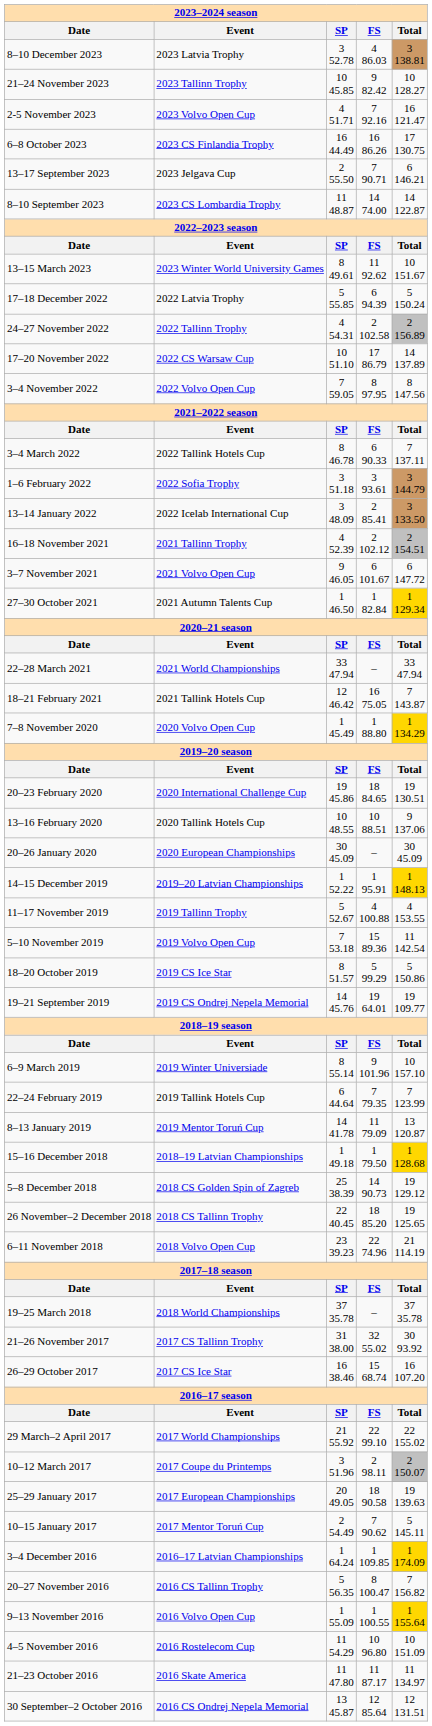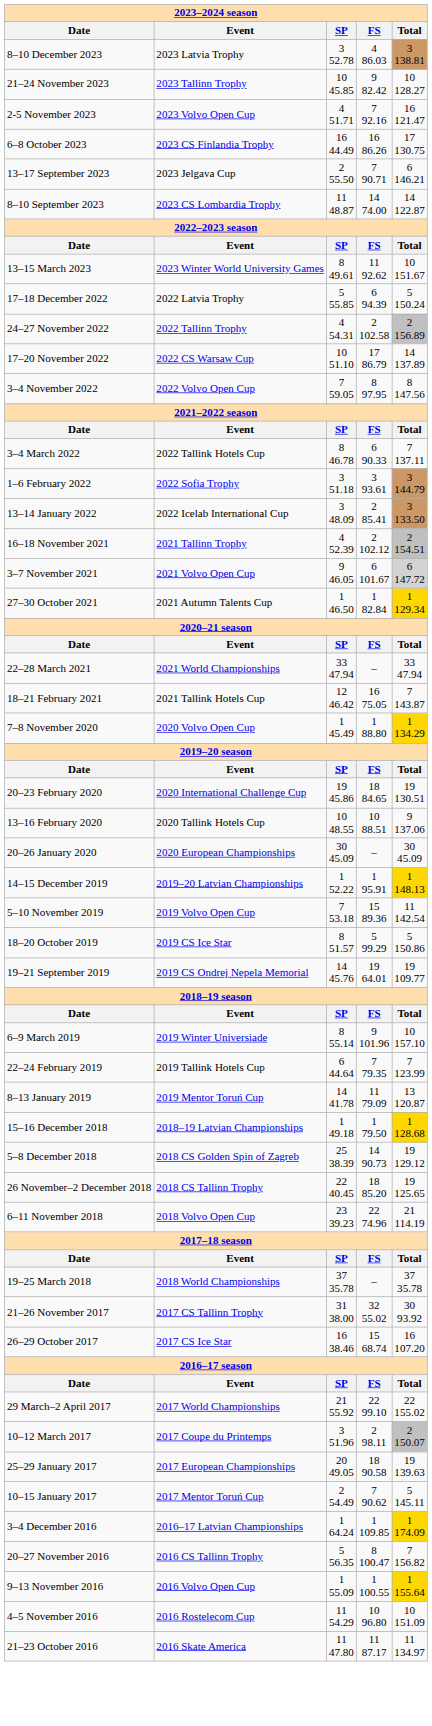3–7 November 2021 | Total: no background -> lightgrey background
- row: 11–17 November 2019 | 2019 Tallinn Trophy | 5 52.67 | 4 100.88 | 4 153.55
- row: 30 September–2 October 2016 | 2016 CS Ondrej Nepela Memorial | 13 45.87 | 12 85.64 | 12 131.51
